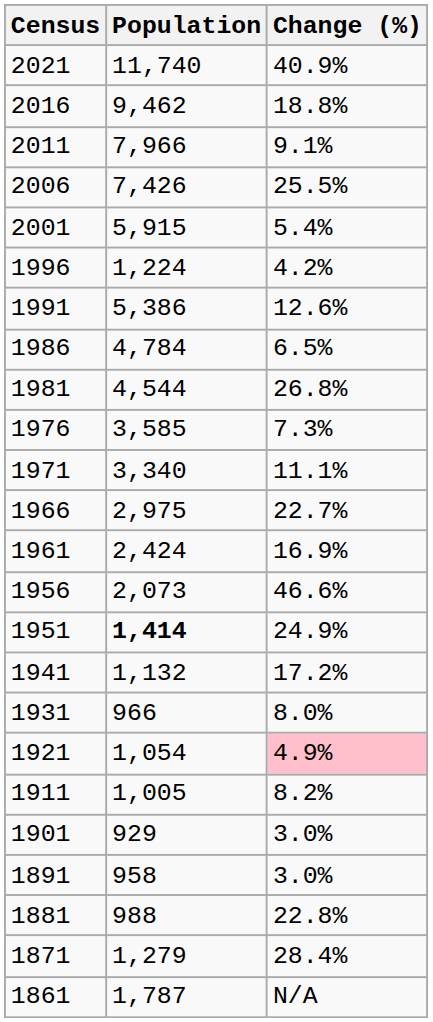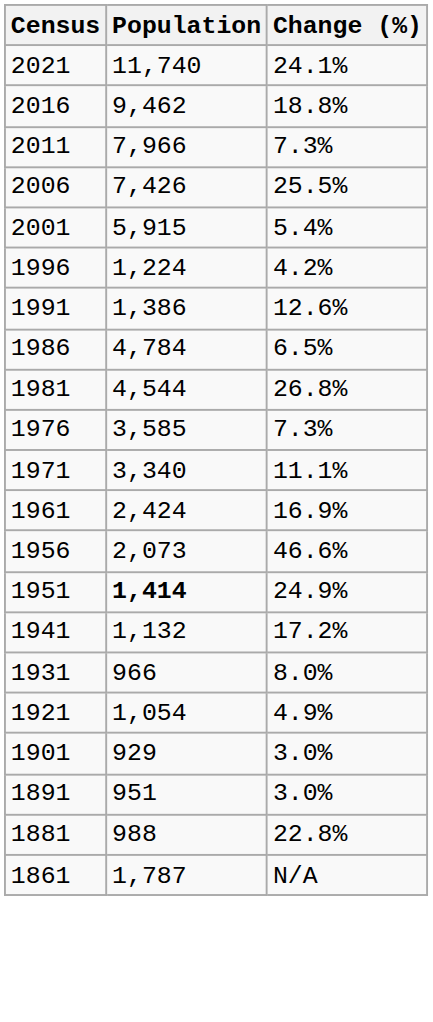2021 | Change (%): 40.9% -> 24.1%
2011 | Change (%): 9.1% -> 7.3%
1991 | Population: 5,386 -> 1,386
- row: 1966 | 2,975 | 22.7%
1921 | Change (%): pink background -> no background
- row: 1911 | 1,005 | 8.2%
1891 | Population: 958 -> 951
- row: 1871 | 1,279 | 28.4%
